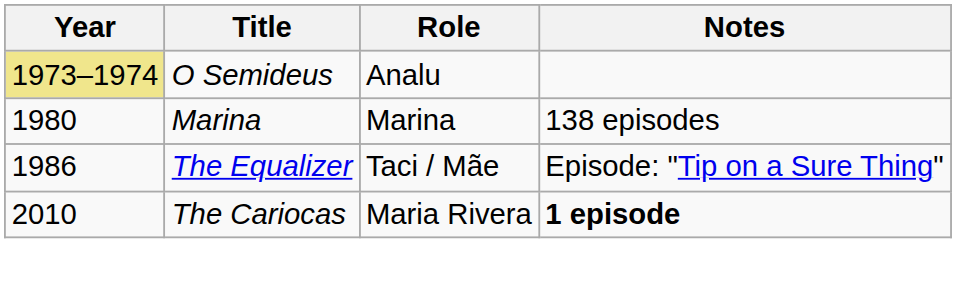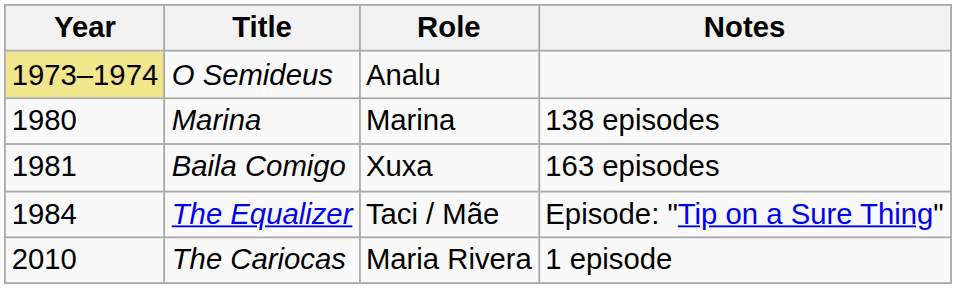+ row: 1981 | Baila Comigo | Xuxa | 163 episodes
The Equalizer | Year: 1986 -> 1984
The Cariocas | Notes: bold -> normal
